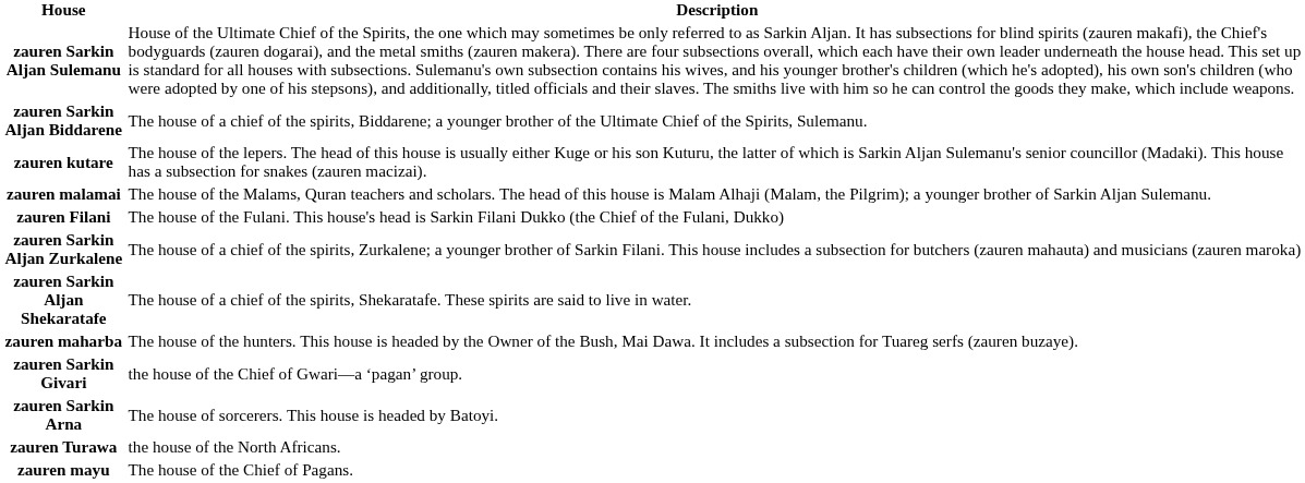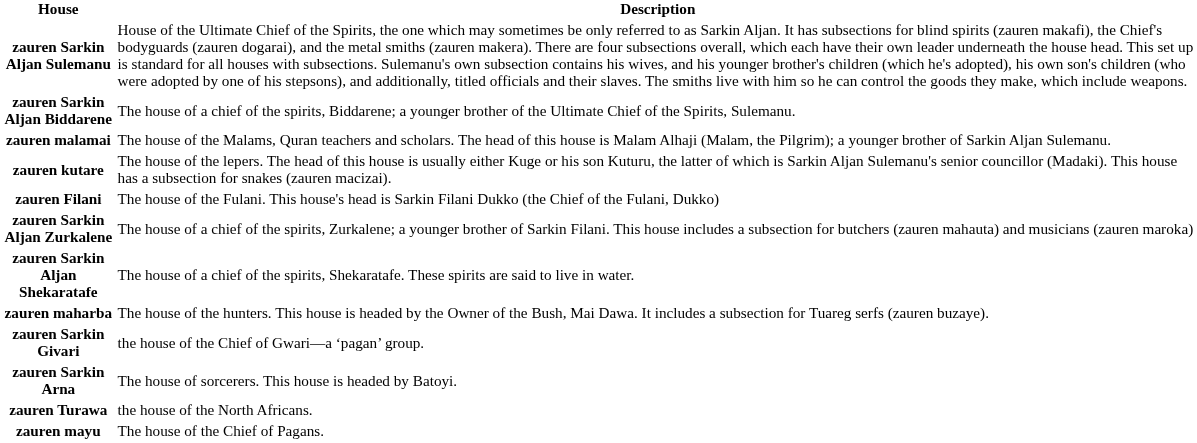rows swapped: zauren malamai <-> zauren kutare
